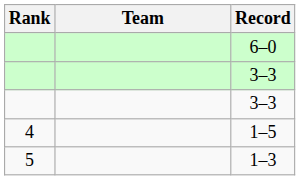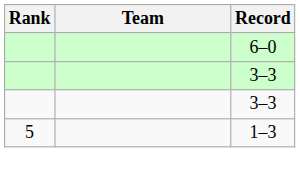- row: 4 | 1–5
